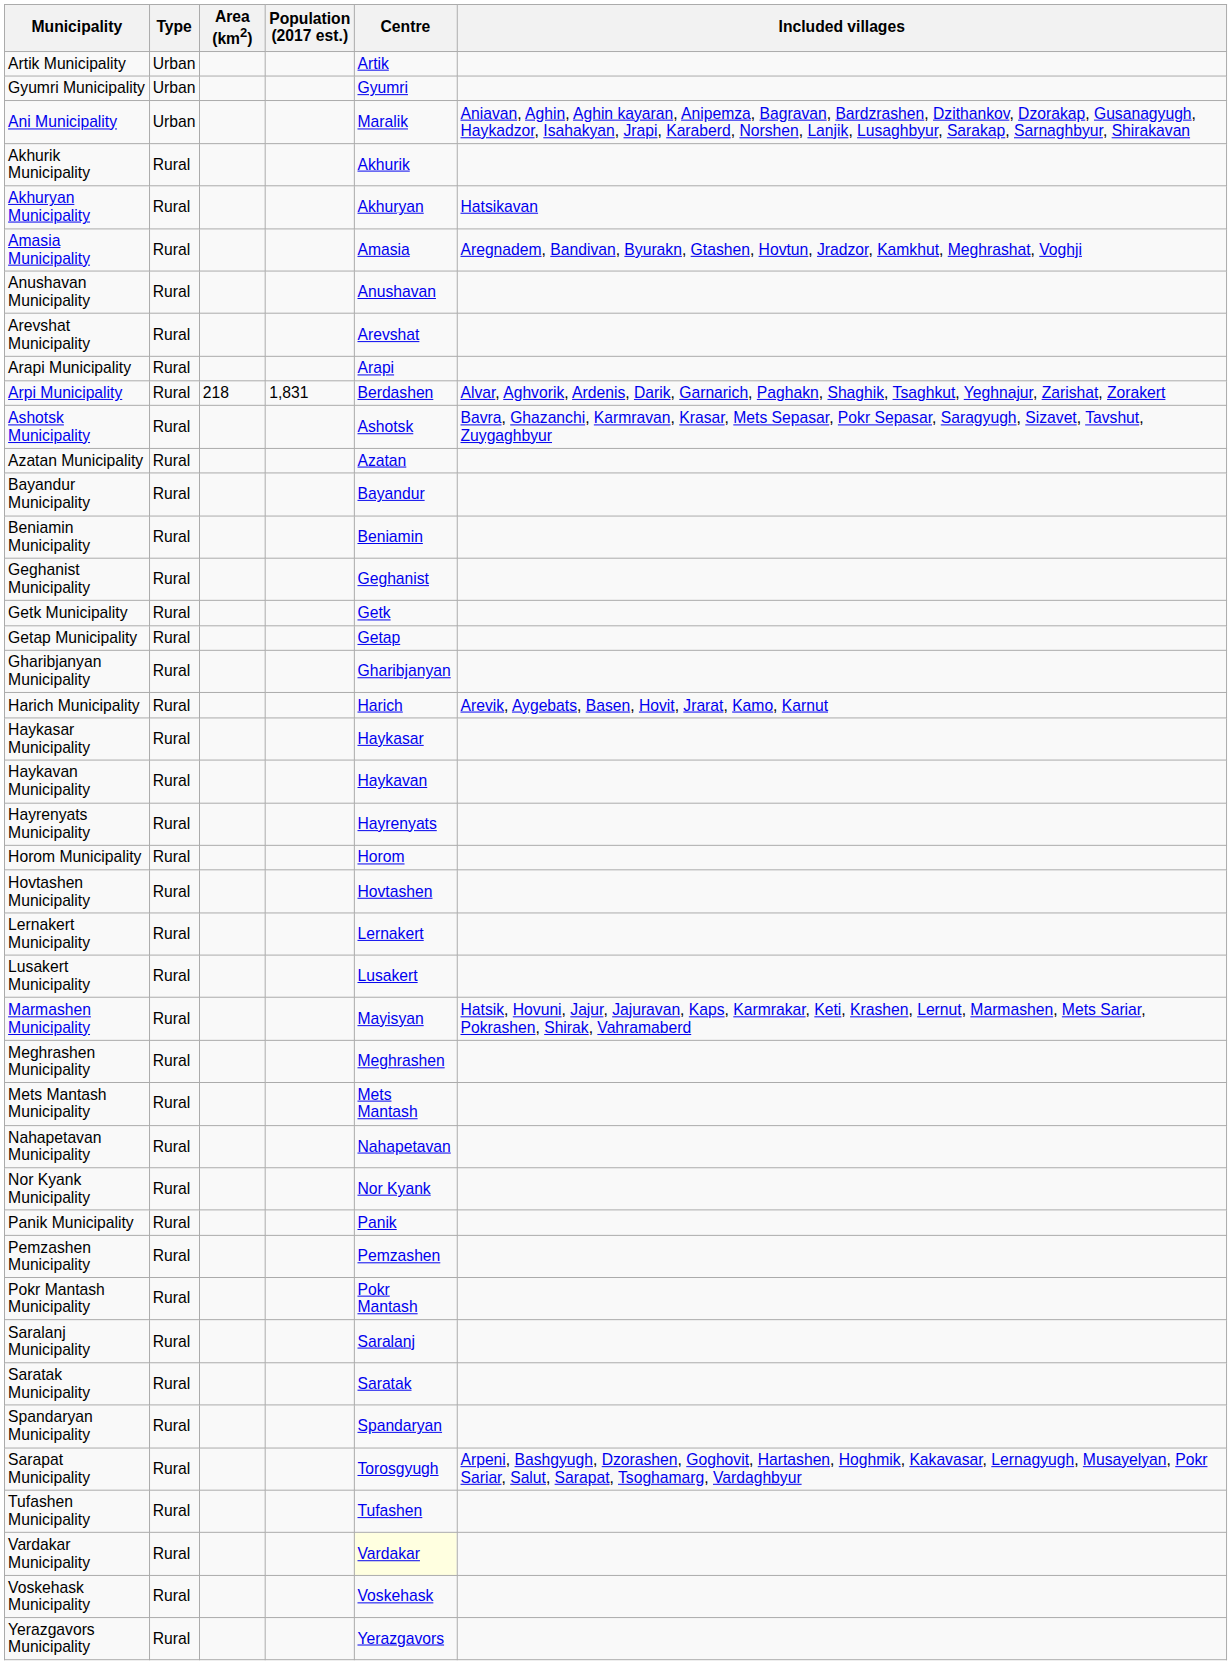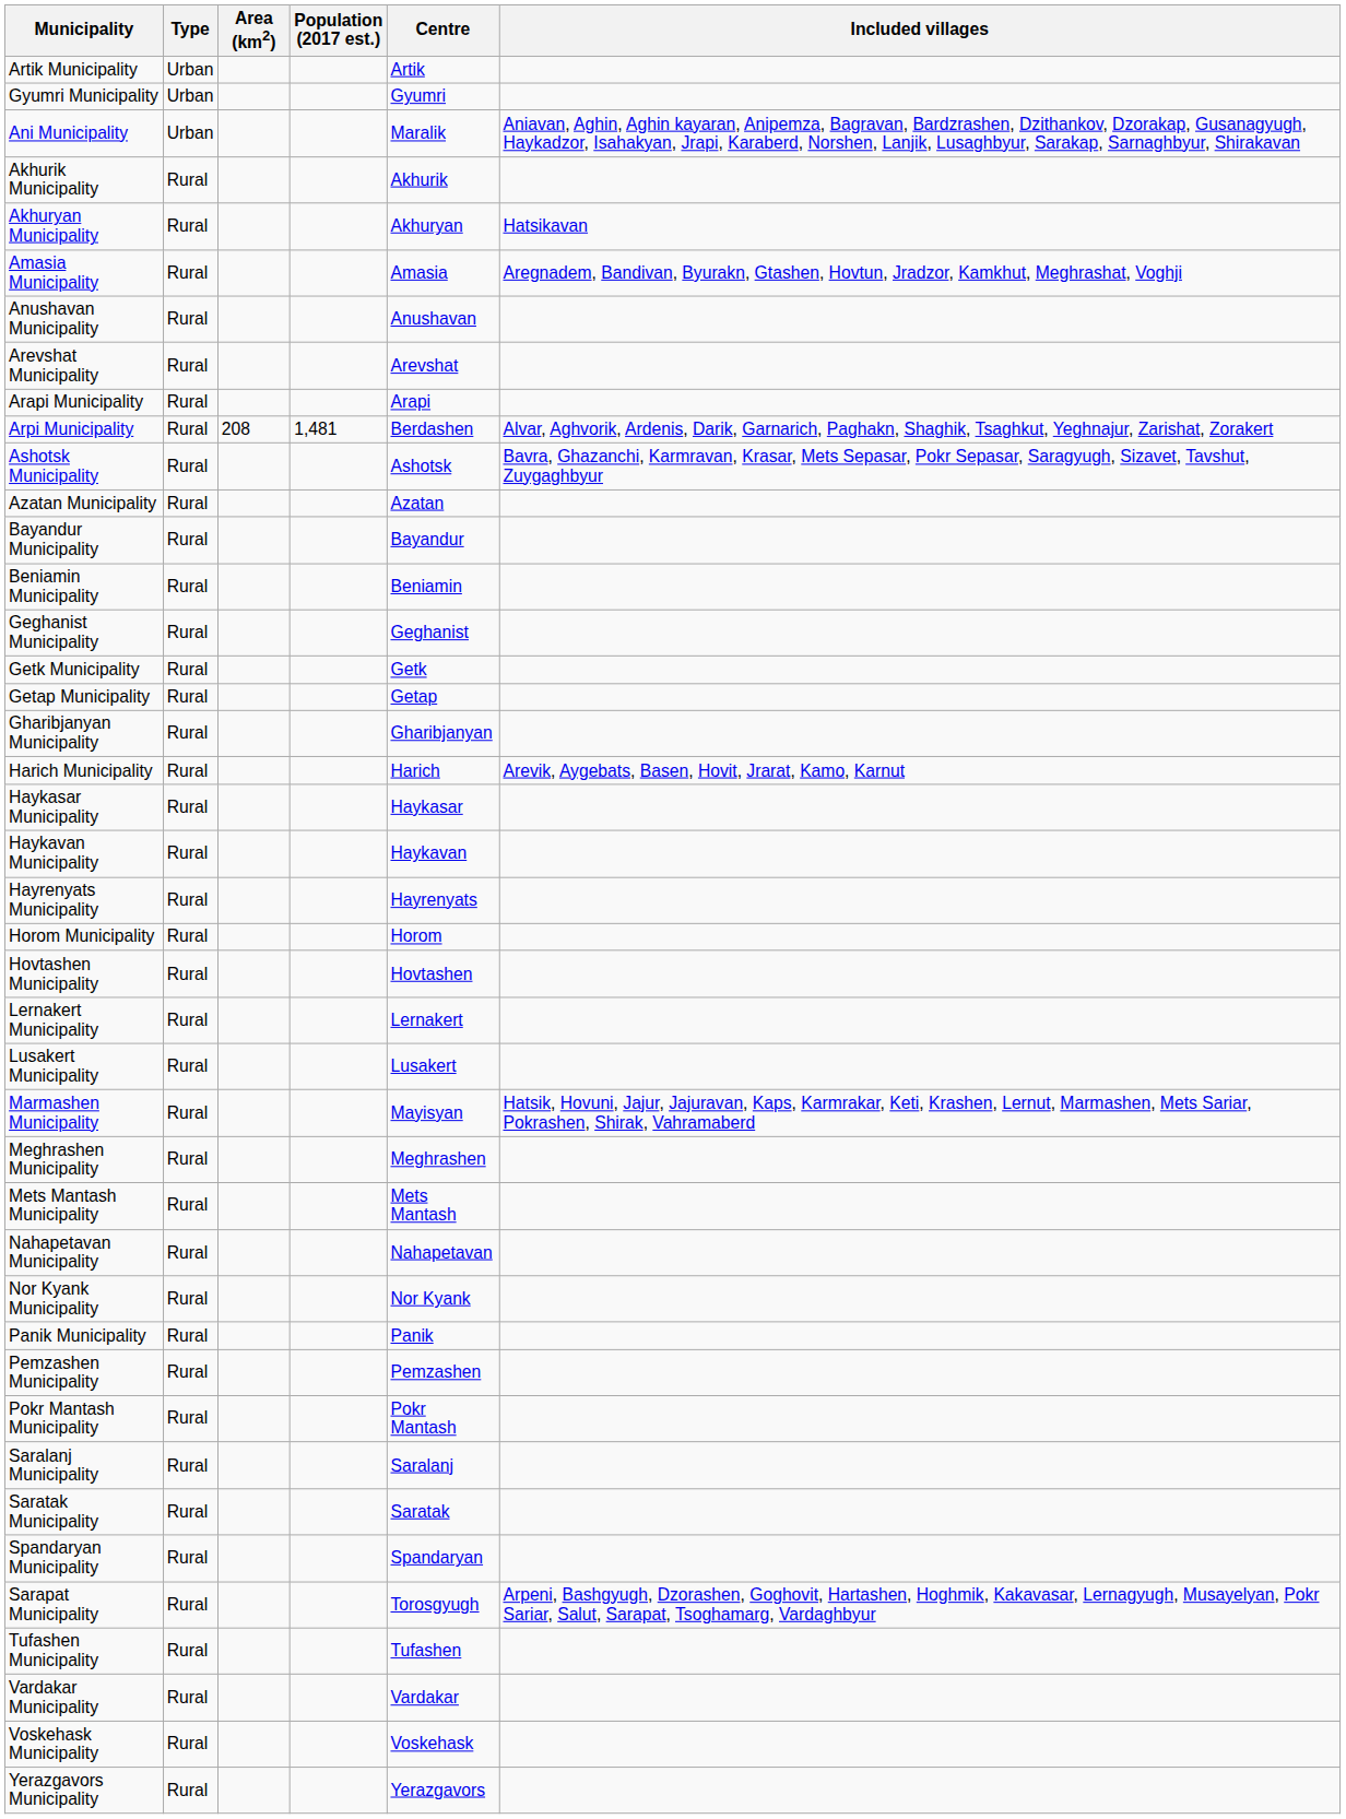Arpi Municipality | Area (km2): 218 -> 208
Arpi Municipality | Population (2017 est.): 1,831 -> 1,481
Vardakar Municipality | Centre: lightyellow background -> no background
